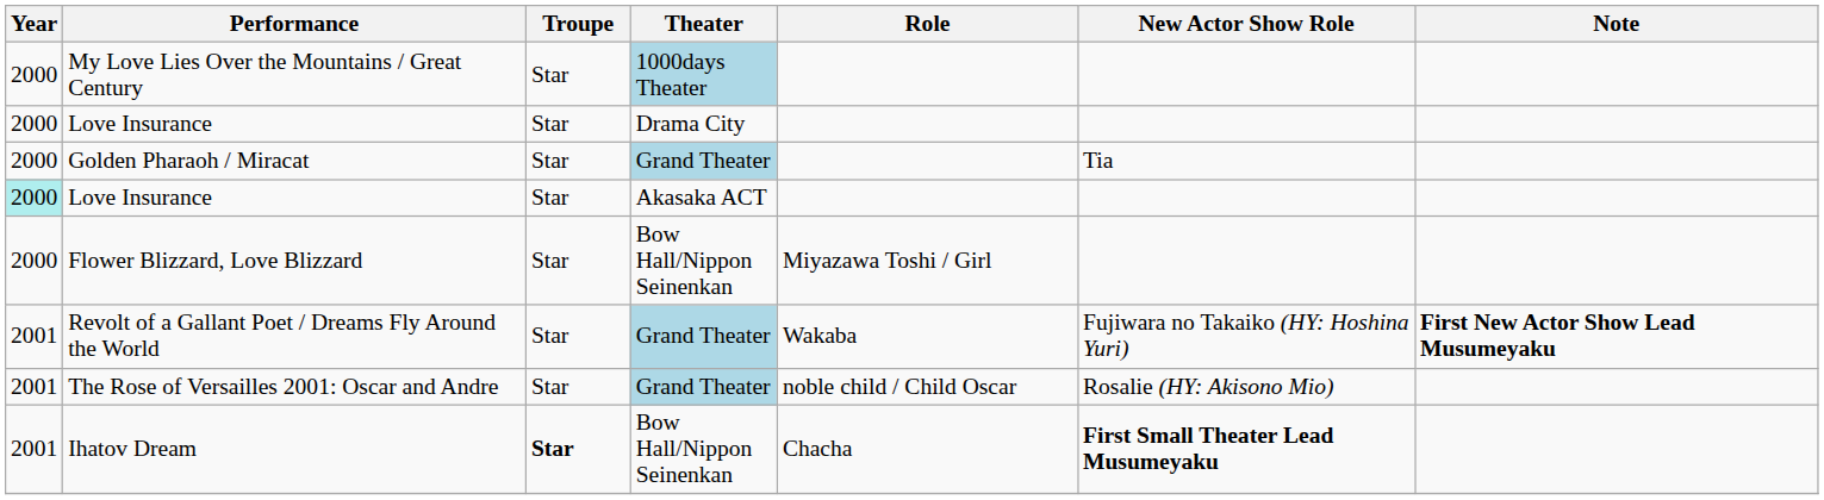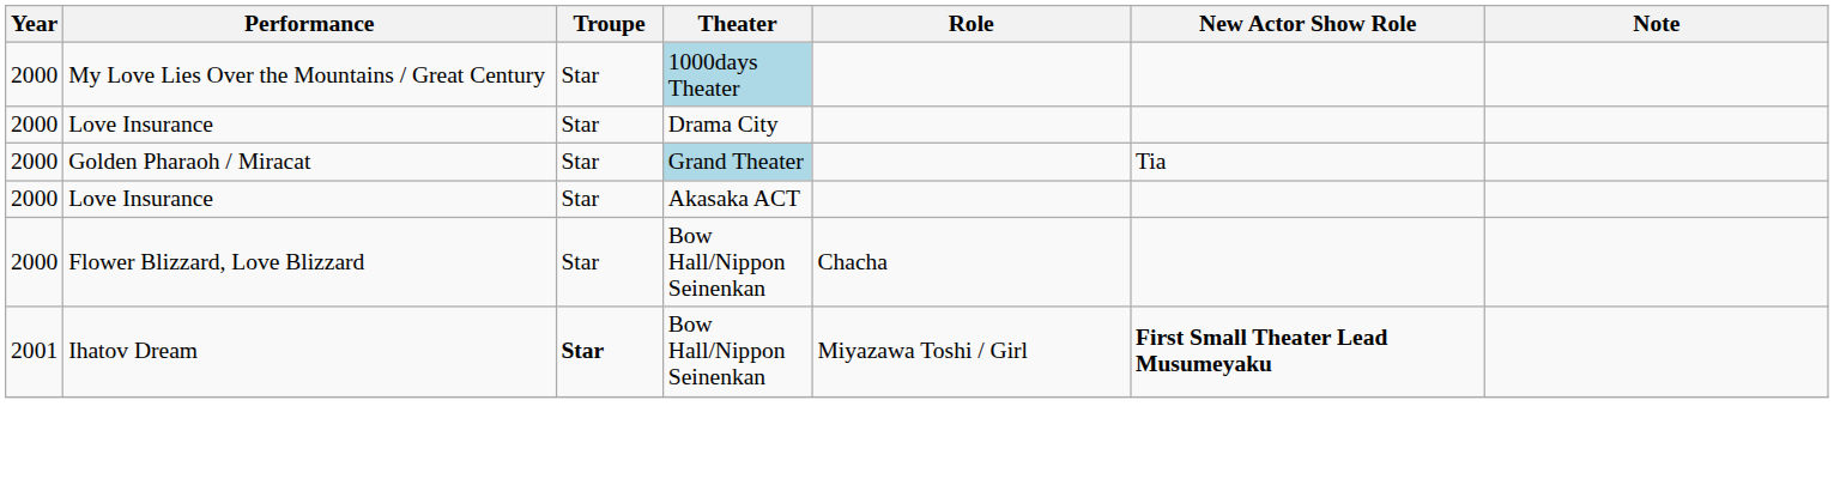Love Insurance / Akasaka ACT | Year: paleturquoise background -> no background
Flower Blizzard, Love Blizzard | Role: Miyazawa Toshi / Girl -> Chacha
- row: 2001 | Revolt of a Gallant Poet / Dreams Fly Around the World | Star | Grand Theater | Wakaba | Fujiwara no Takaiko (HY: Hoshina Yuri) | First New Actor Show Lead Musumeyaku
- row: 2001 | The Rose of Versailles 2001: Oscar and Andre | Star | Grand Theater | noble child / Child Oscar | Rosalie (HY: Akisono Mio)
Ihatov Dream | Role: Chacha -> Miyazawa Toshi / Girl
